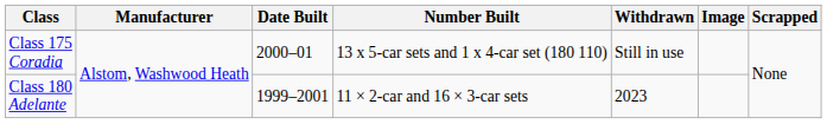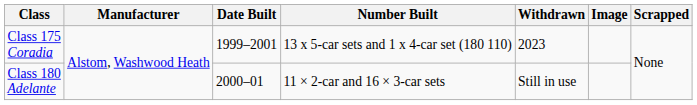Class 175 Coradia | Date Built: 2000–01 -> 1999–2001
Class 175 Coradia | Withdrawn: Still in use -> 2023
Class 180 Adelante | Date Built: 1999–2001 -> 2000–01
Class 180 Adelante | Withdrawn: 2023 -> Still in use
